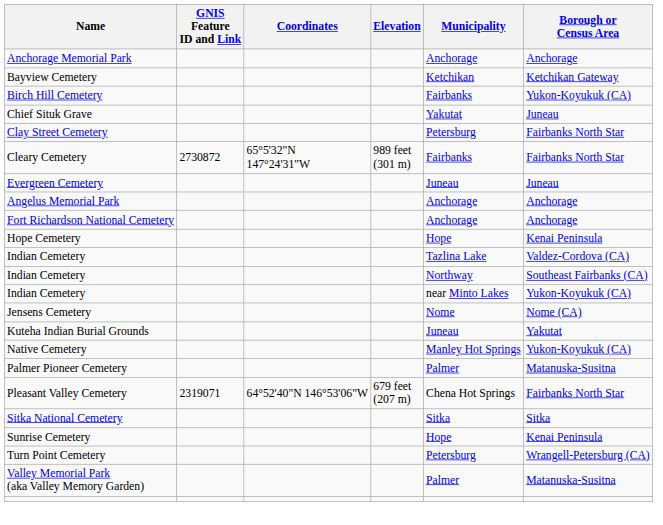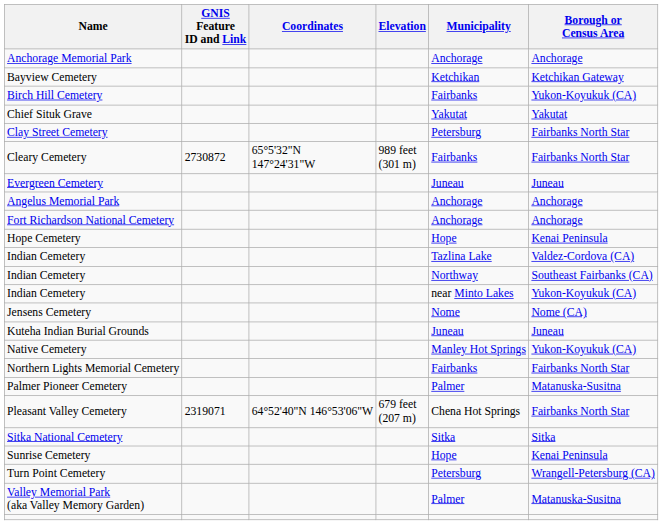Chief Situk Grave | Borough or Census Area: Juneau -> Yakutat
Kuteha Indian Burial Grounds | Borough or Census Area: Yakutat -> Juneau
+ row: Northern Lights Memorial Cemetery | Fairbanks | Fairbanks North Star
